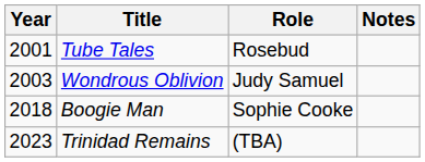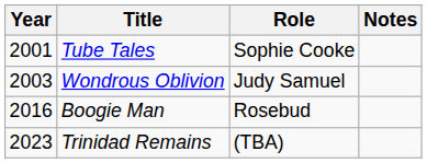Tube Tales | Role: Rosebud -> Sophie Cooke
Boogie Man | Year: 2018 -> 2016
Boogie Man | Role: Sophie Cooke -> Rosebud
